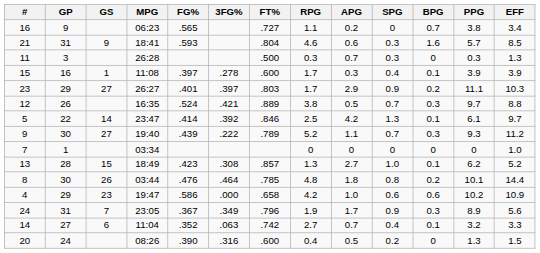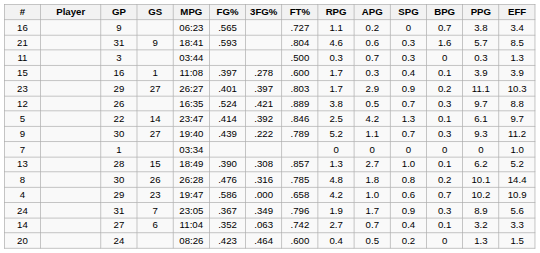+ column: Player
11 | MPG: 26:28 -> 03:44
13 | FG%: .423 -> .390
8 | MPG: 03:44 -> 26:28
8 | 3FG%: .464 -> .316
4 | BPG: 0.6 -> 0.7
20 | FG%: .390 -> .423
20 | 3FG%: .316 -> .464
